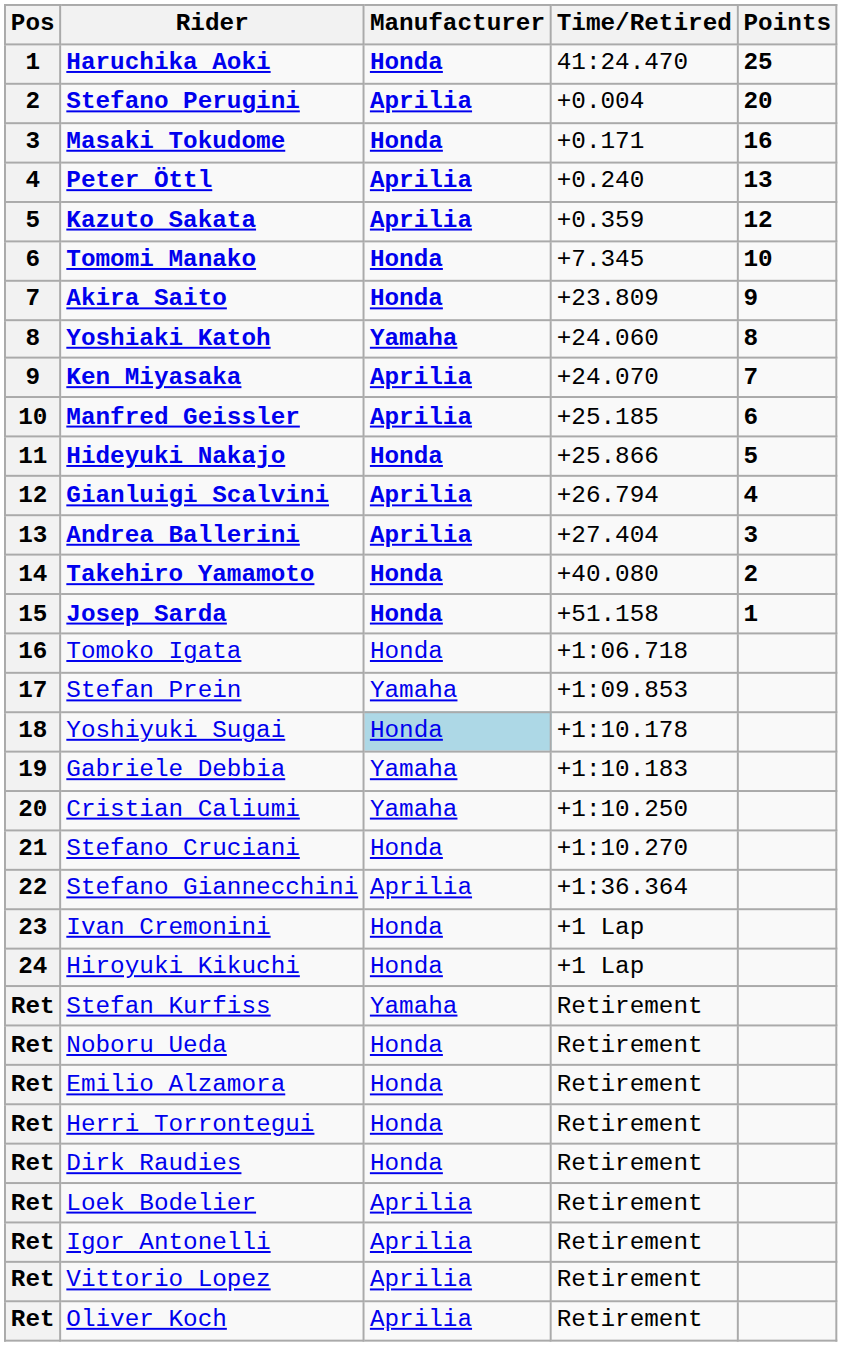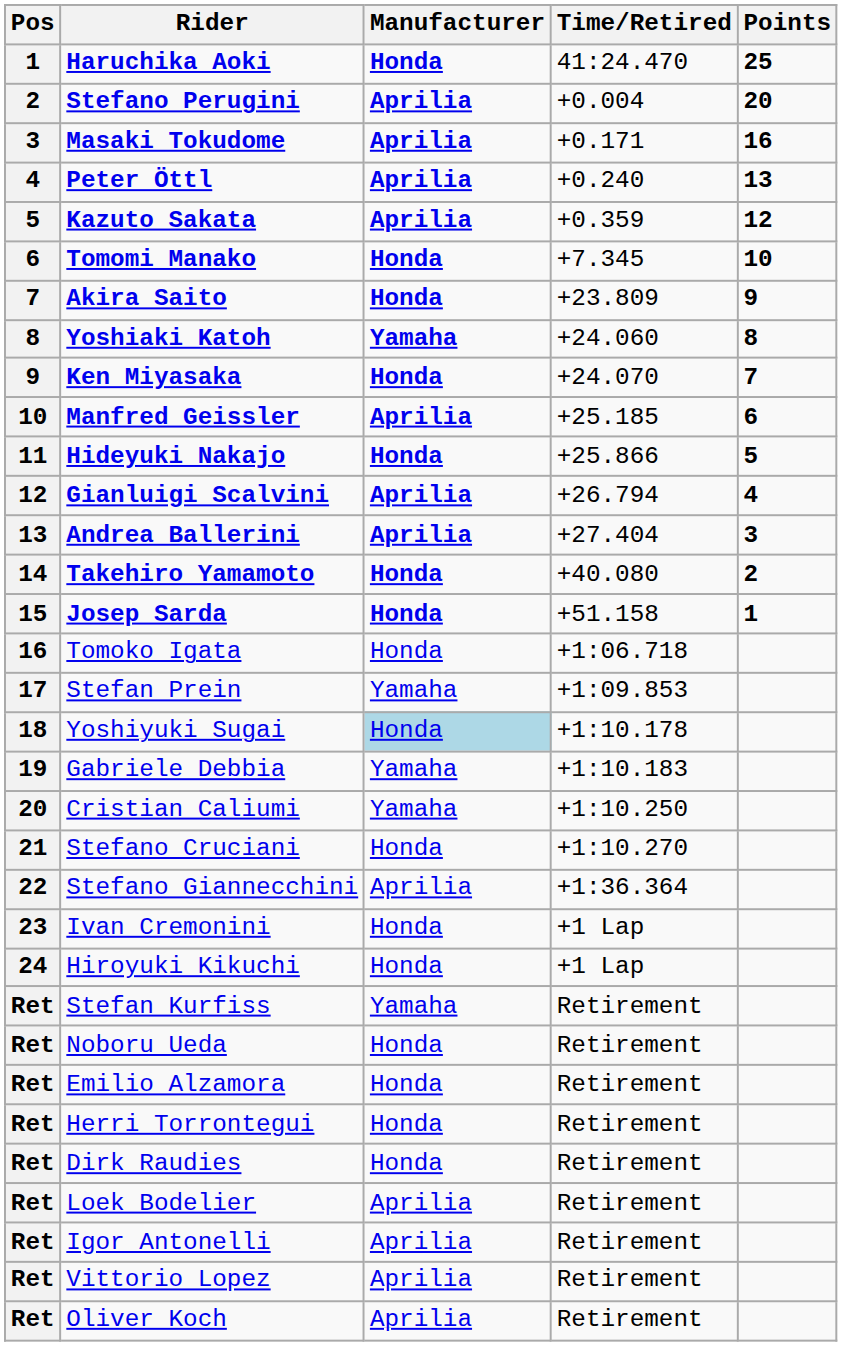Masaki Tokudome | Manufacturer: Honda -> Aprilia
Ken Miyasaka | Manufacturer: Aprilia -> Honda
